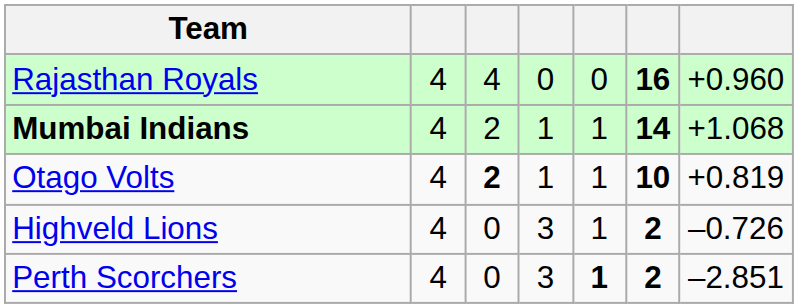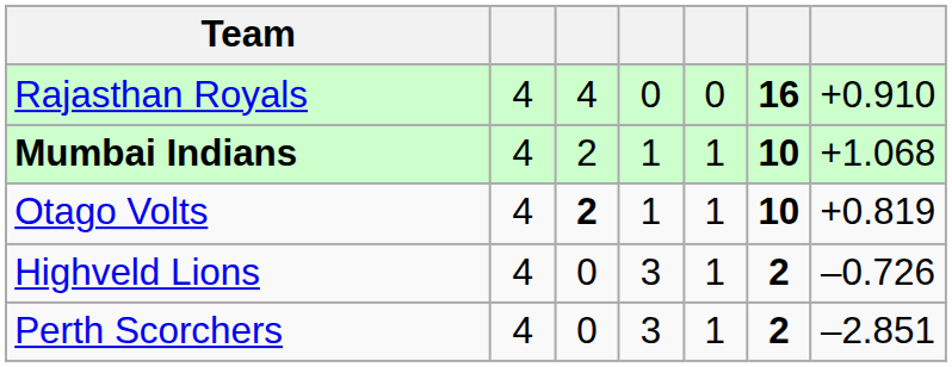Rajasthan Royals | column 7: +0.960 -> +0.910
Mumbai Indians | column 6: 14 -> 10
Perth Scorchers | column 5: bold -> normal
